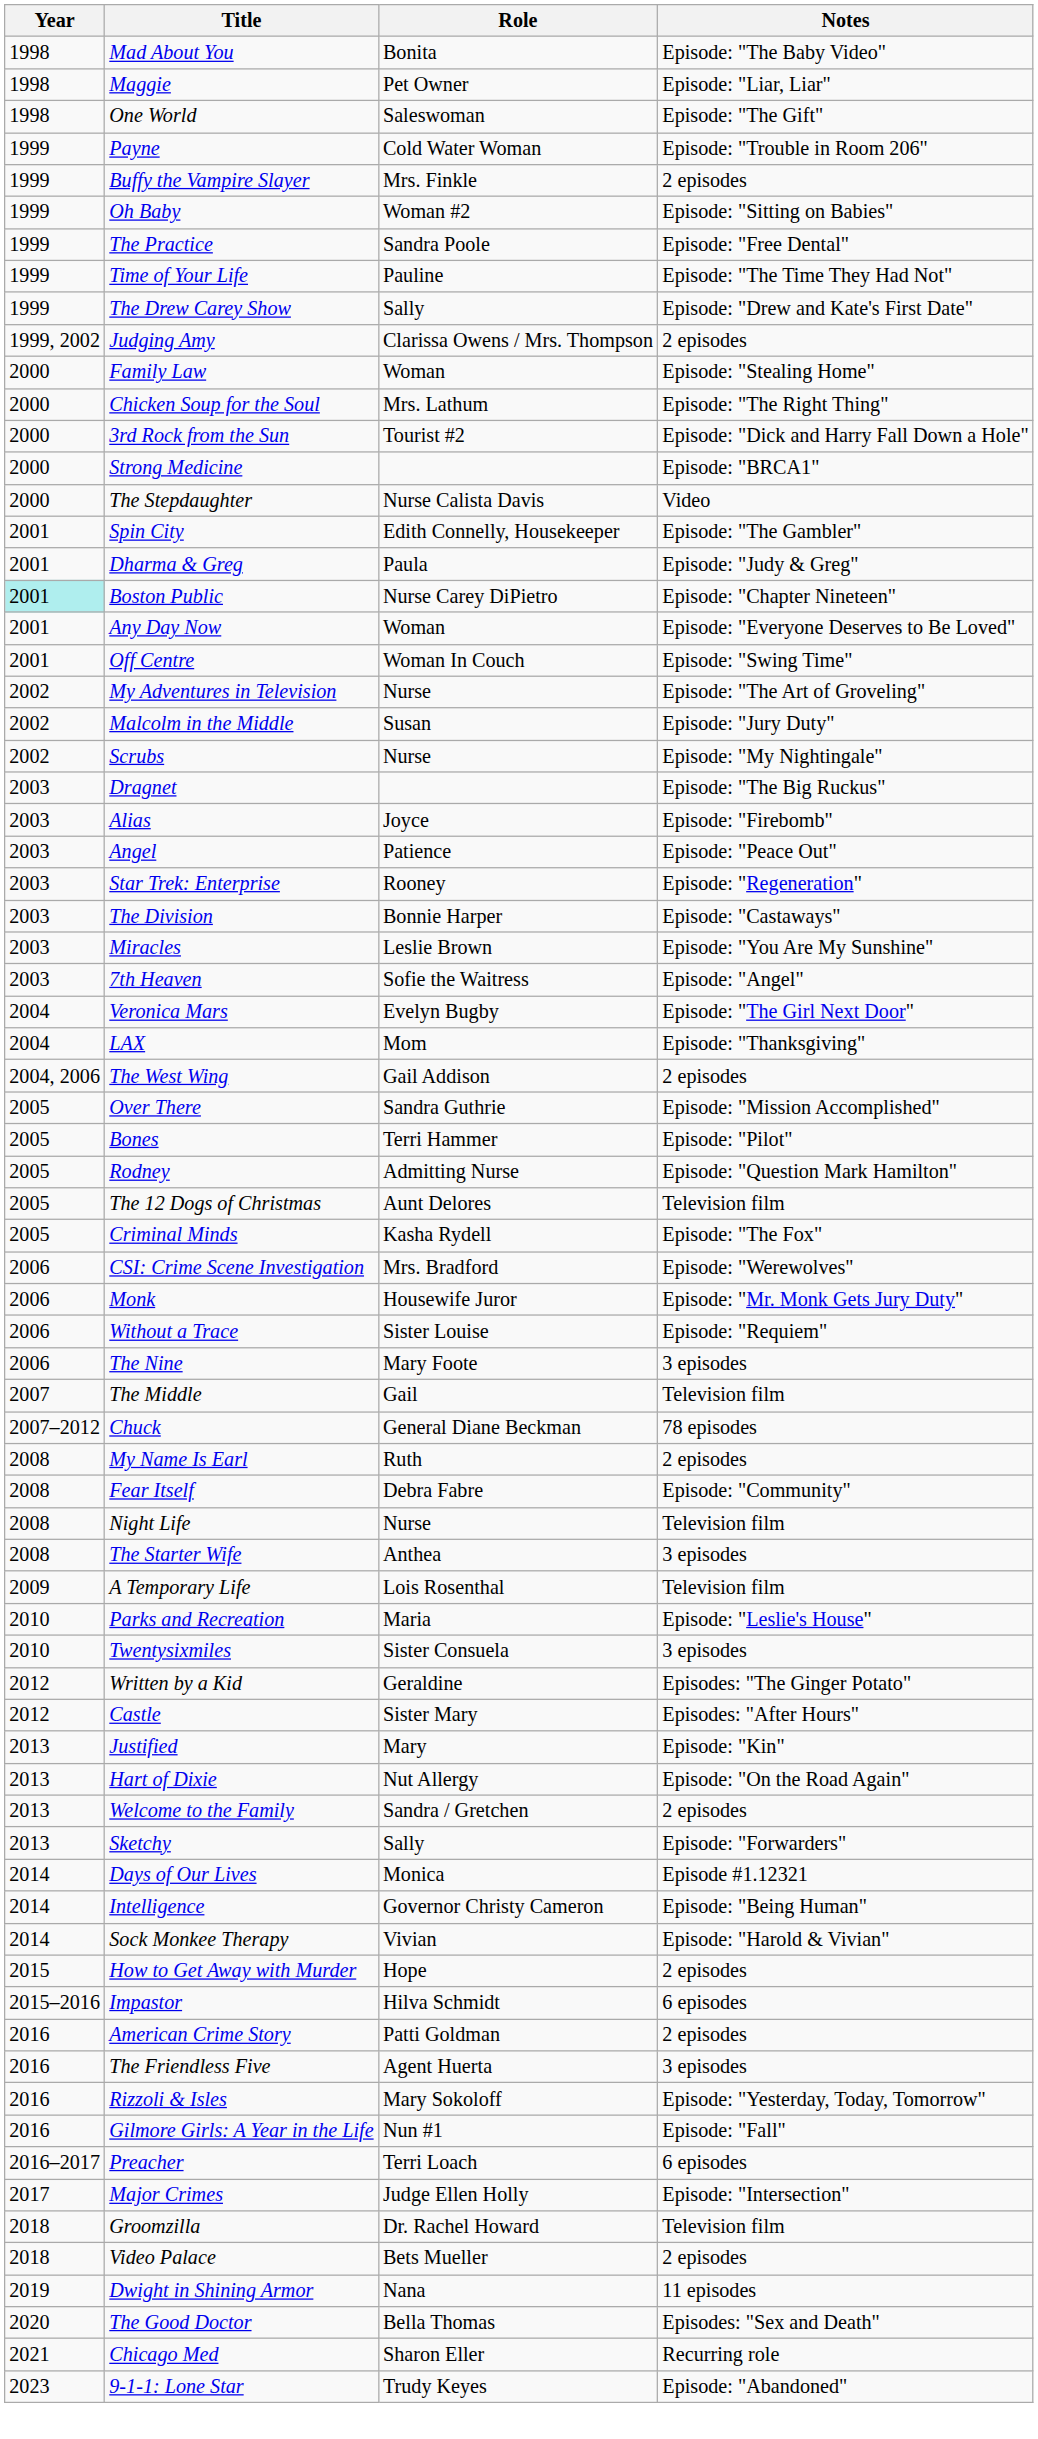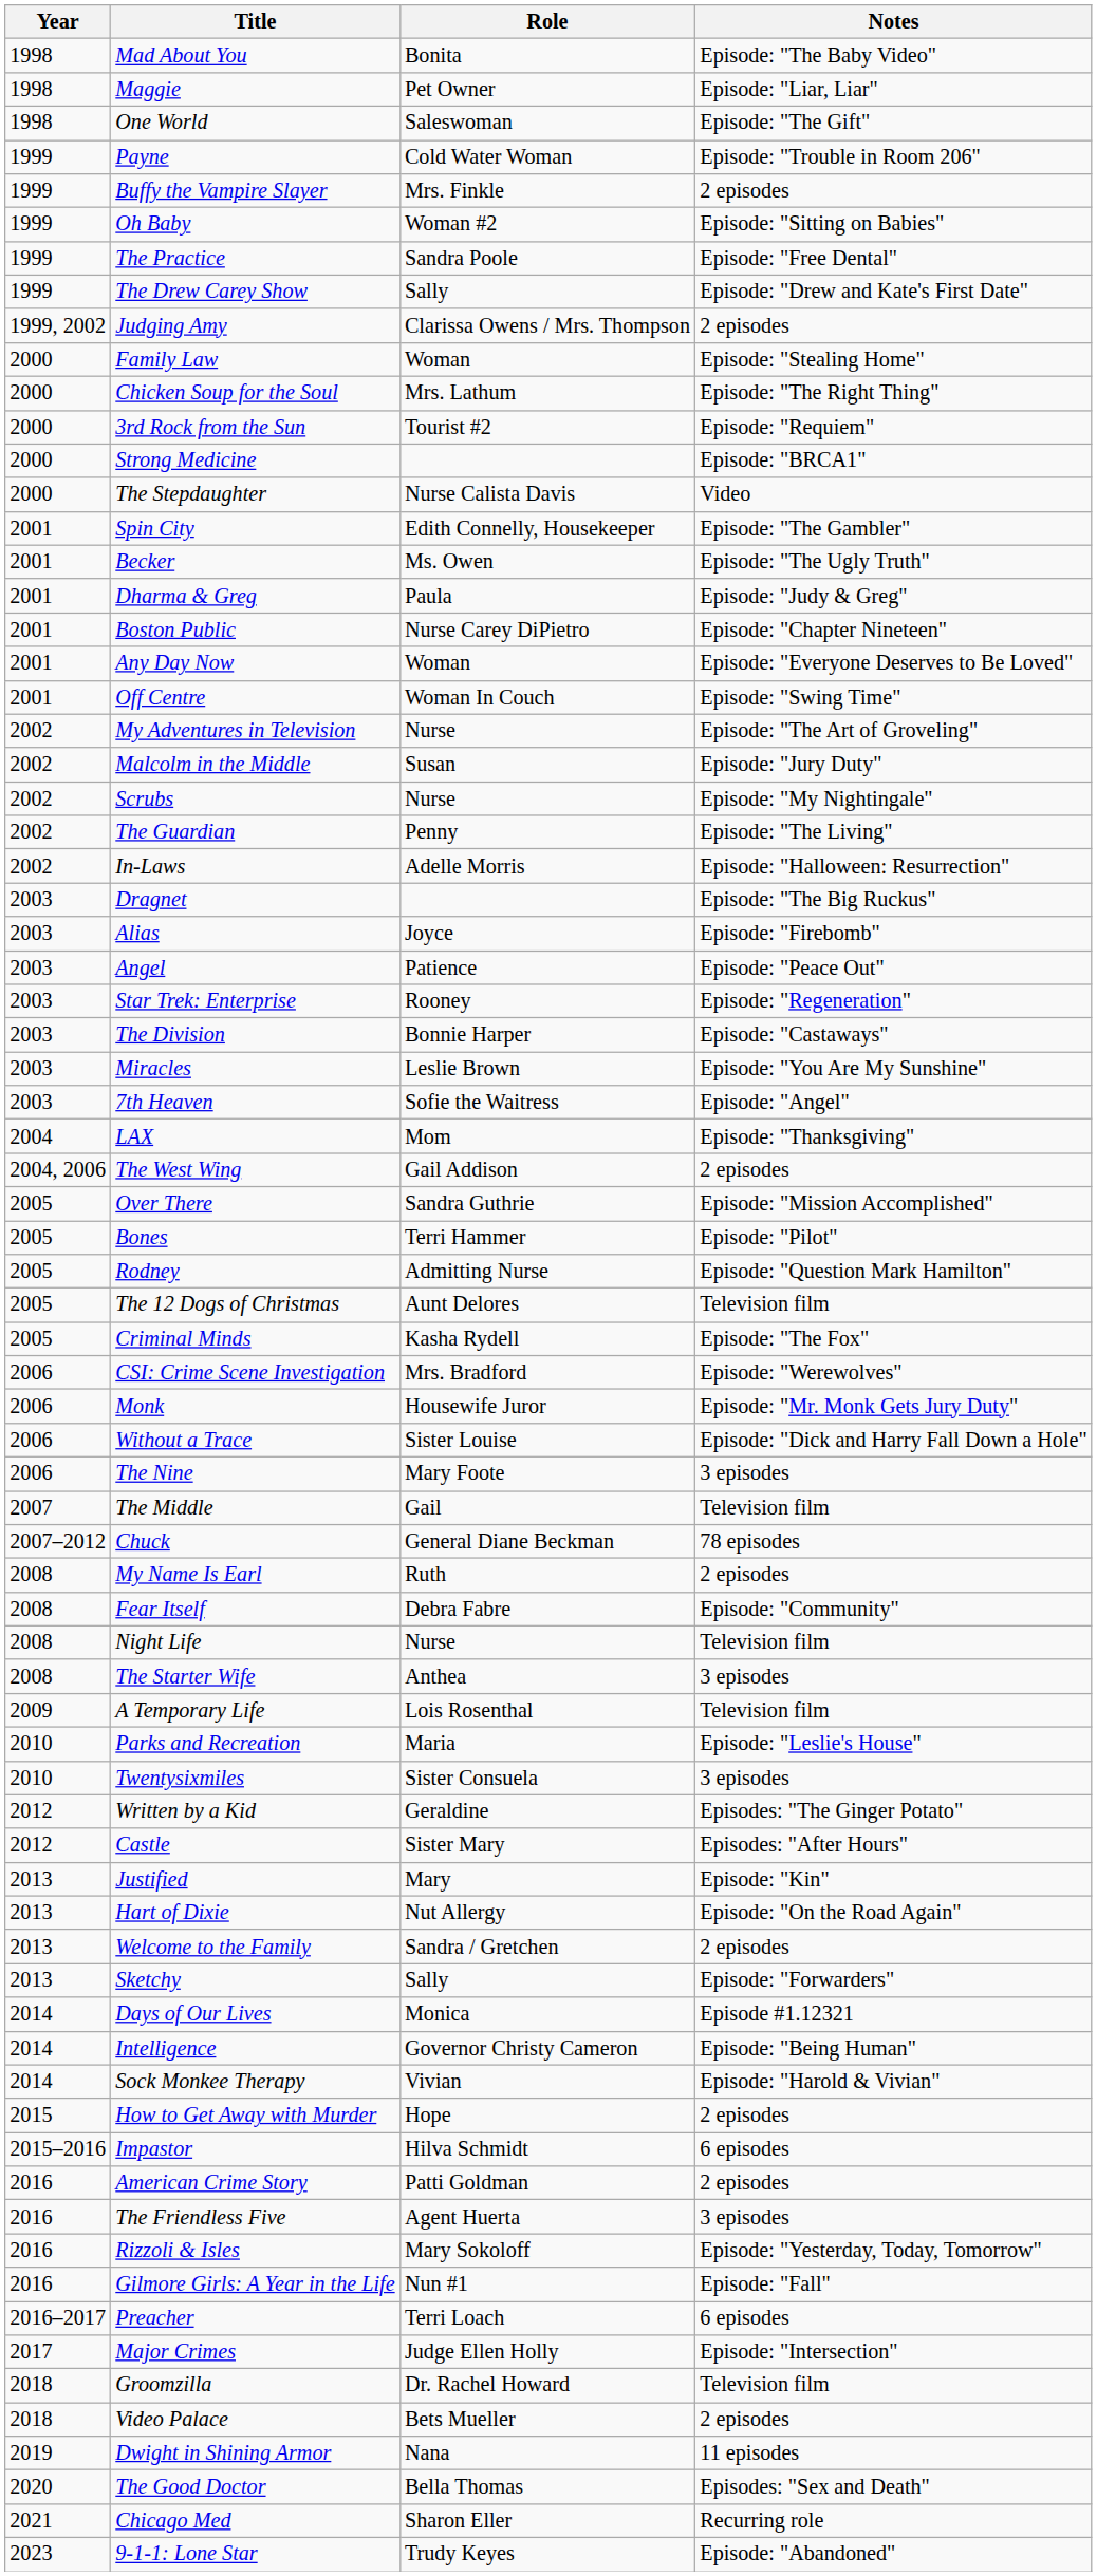- row: 1999 | Time of Your Life | Pauline | Episode: "The Time They Had Not"
3rd Rock from the Sun | Notes: Episode: "Dick and Harry Fall Down a Hole" -> Episode: "Requiem"
+ row: 2001 | Becker | Ms. Owen | Episode: "The Ugly Truth"
Boston Public | Year: paleturquoise background -> no background
+ row: 2002 | The Guardian | Penny | Episode: "The Living"
+ row: 2002 | In-Laws | Adelle Morris | Episode: "Halloween: Resurrection"
- row: 2004 | Veronica Mars | Evelyn Bugby | Episode: "The Girl Next Door"
Without a Trace | Notes: Episode: "Requiem" -> Episode: "Dick and Harry Fall Down a Hole"
